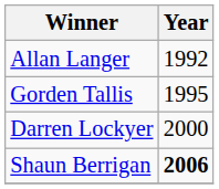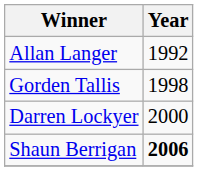Gorden Tallis | Year: 1995 -> 1998
